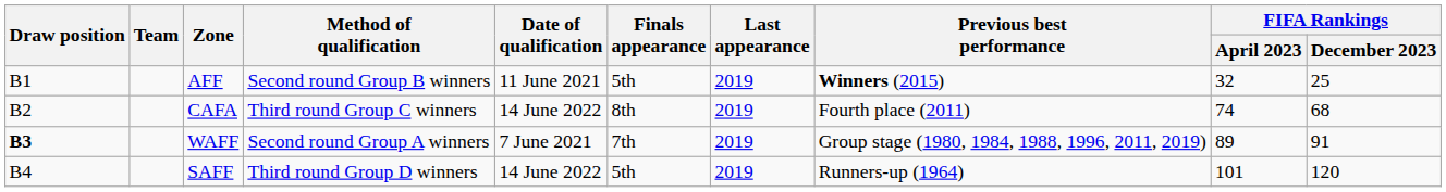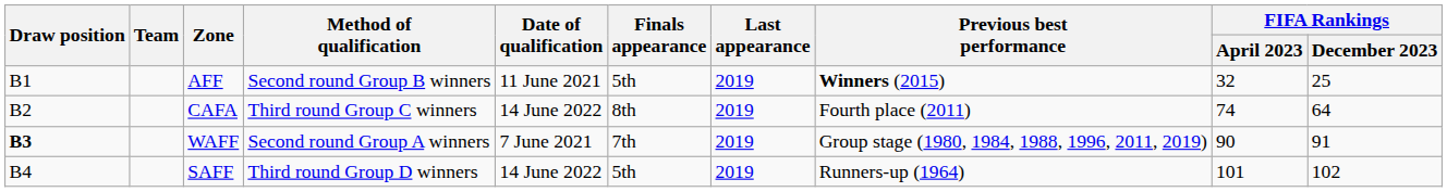CAFA | FIFA Rankings / December 2023: 68 -> 64
WAFF | FIFA Rankings / April 2023: 89 -> 90
SAFF | FIFA Rankings / December 2023: 120 -> 102
